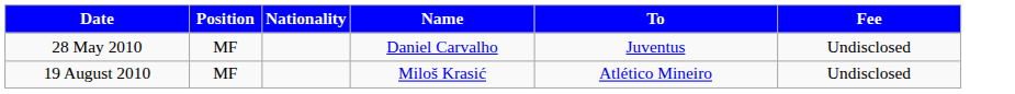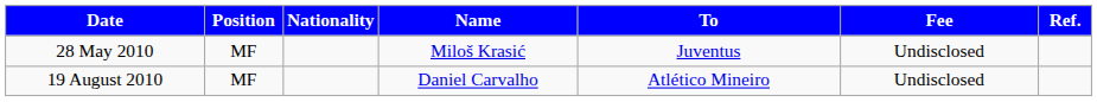+ column: Ref.
28 May 2010 | Name: Daniel Carvalho -> Miloš Krasić
19 August 2010 | Name: Miloš Krasić -> Daniel Carvalho
